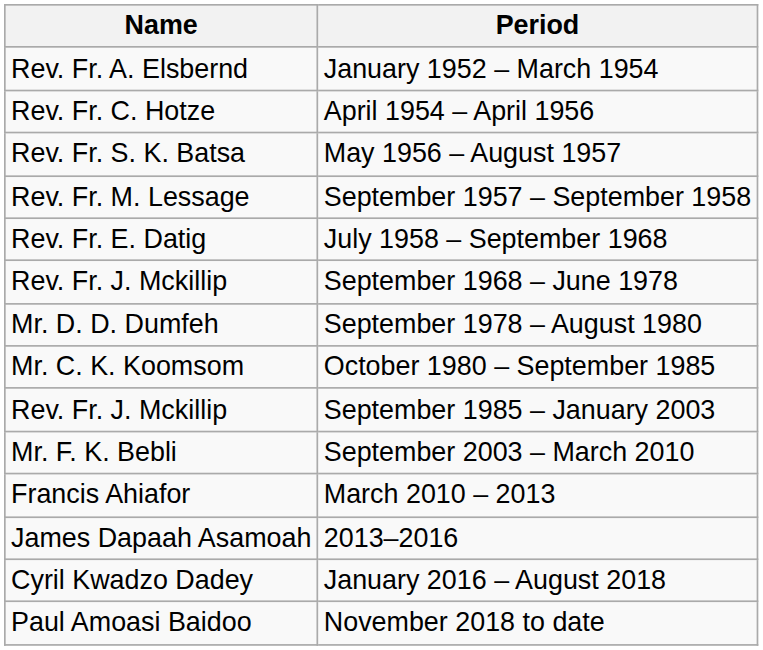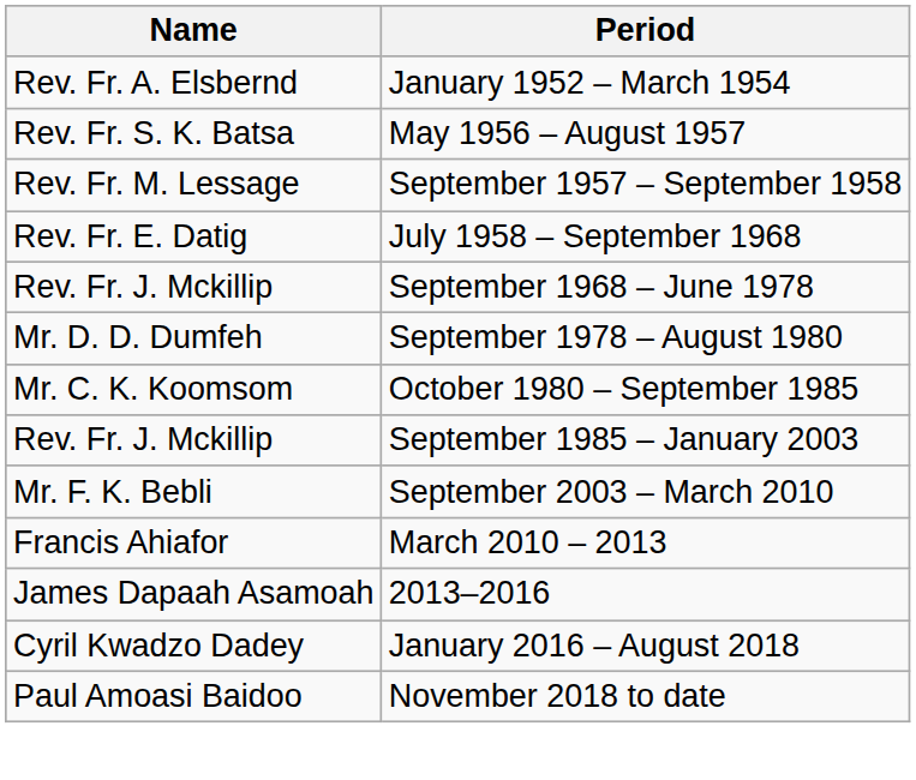- row: Rev. Fr. C. Hotze | April 1954 – April 1956
